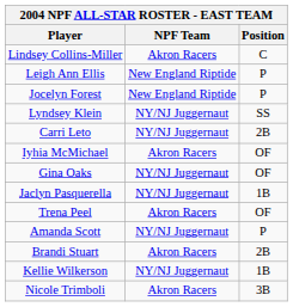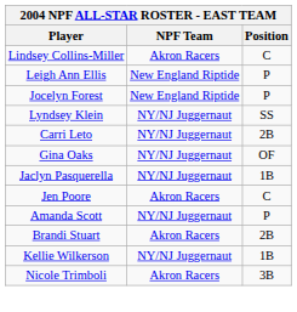- row: Iyhia McMichael | Akron Racers | OF
- row: Trena Peel | Akron Racers | OF
+ row: Jen Poore | Akron Racers | C
